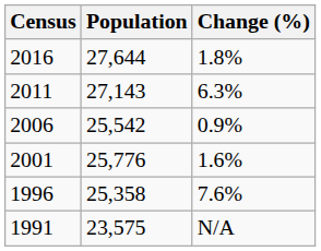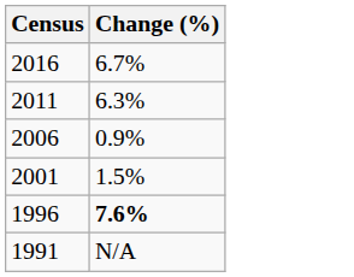- column: Population | 27,644 | 27,143 | 25,542 | 25,776 | 25,358 | 23,575
2016 | Change (%): 1.8% -> 6.7%
2001 | Change (%): 1.6% -> 1.5%
1996 | Change (%): normal -> bold
